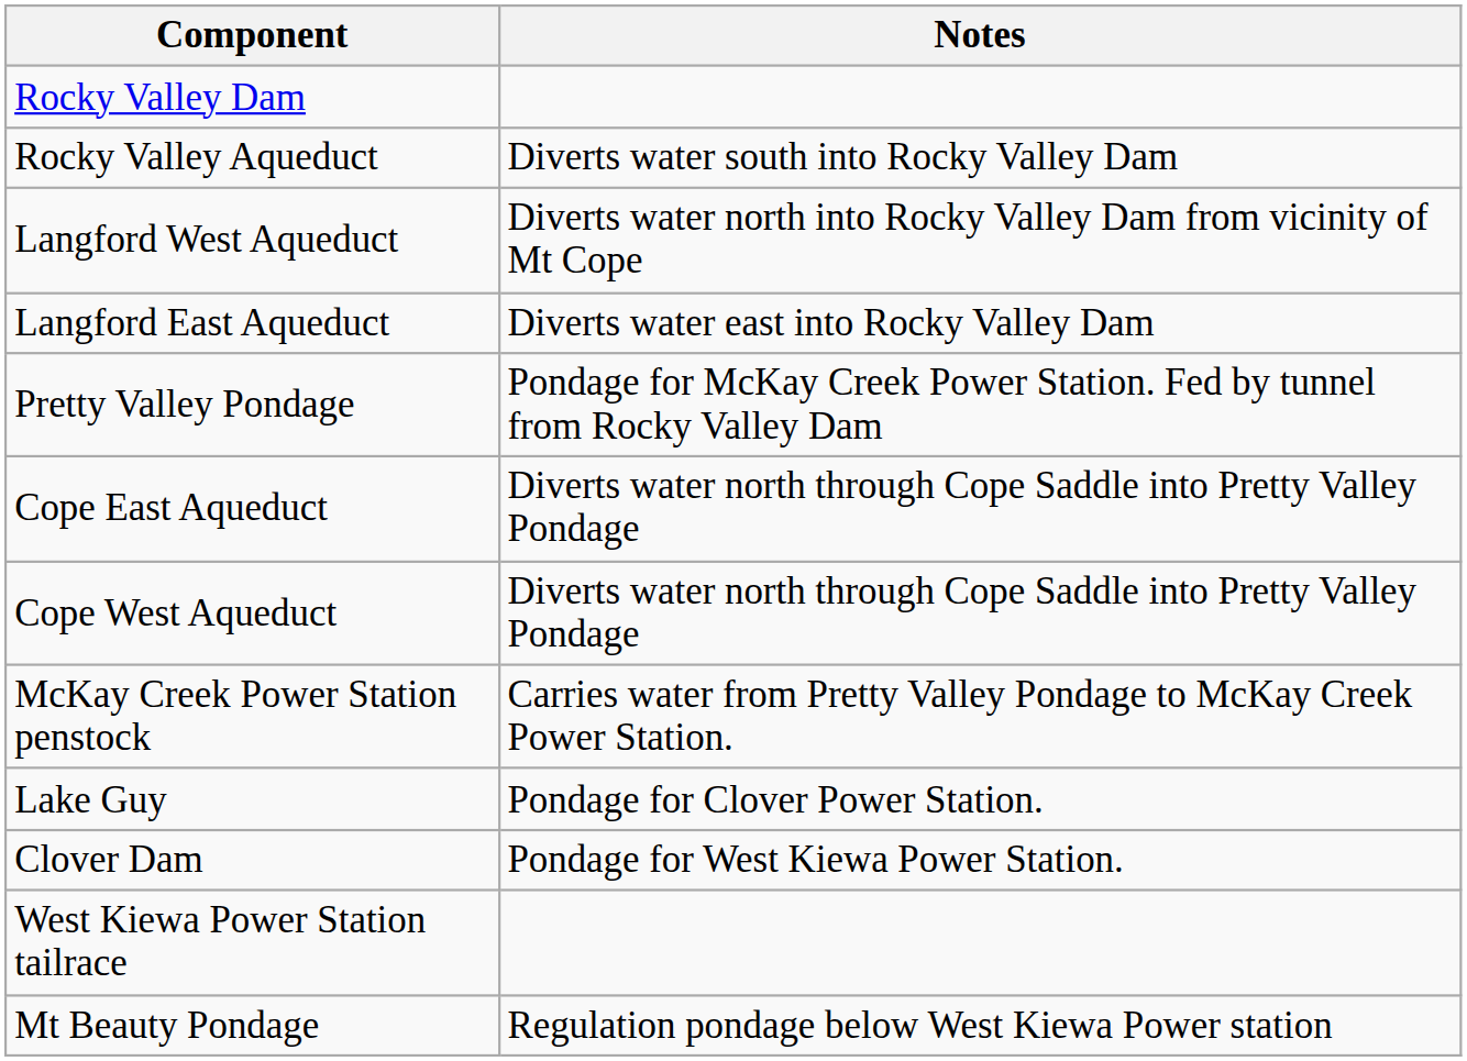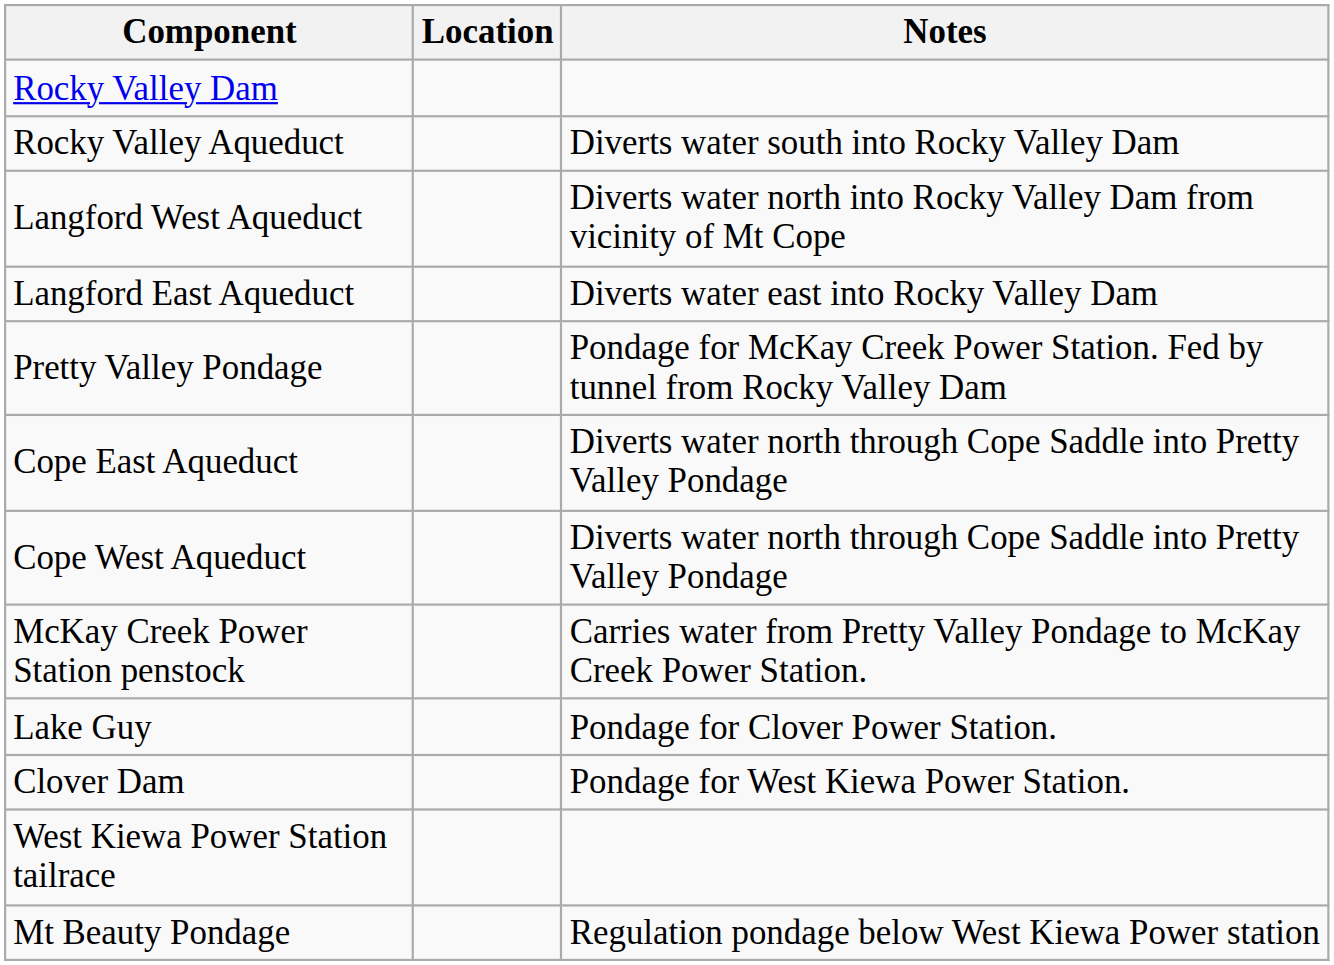+ column: Location
